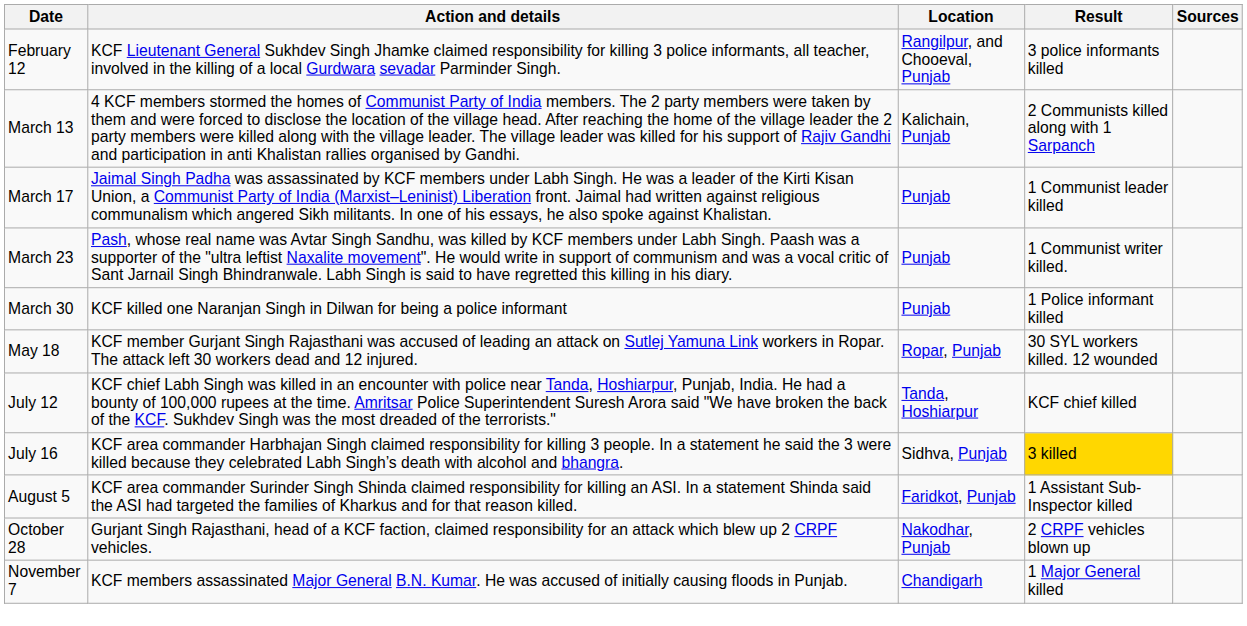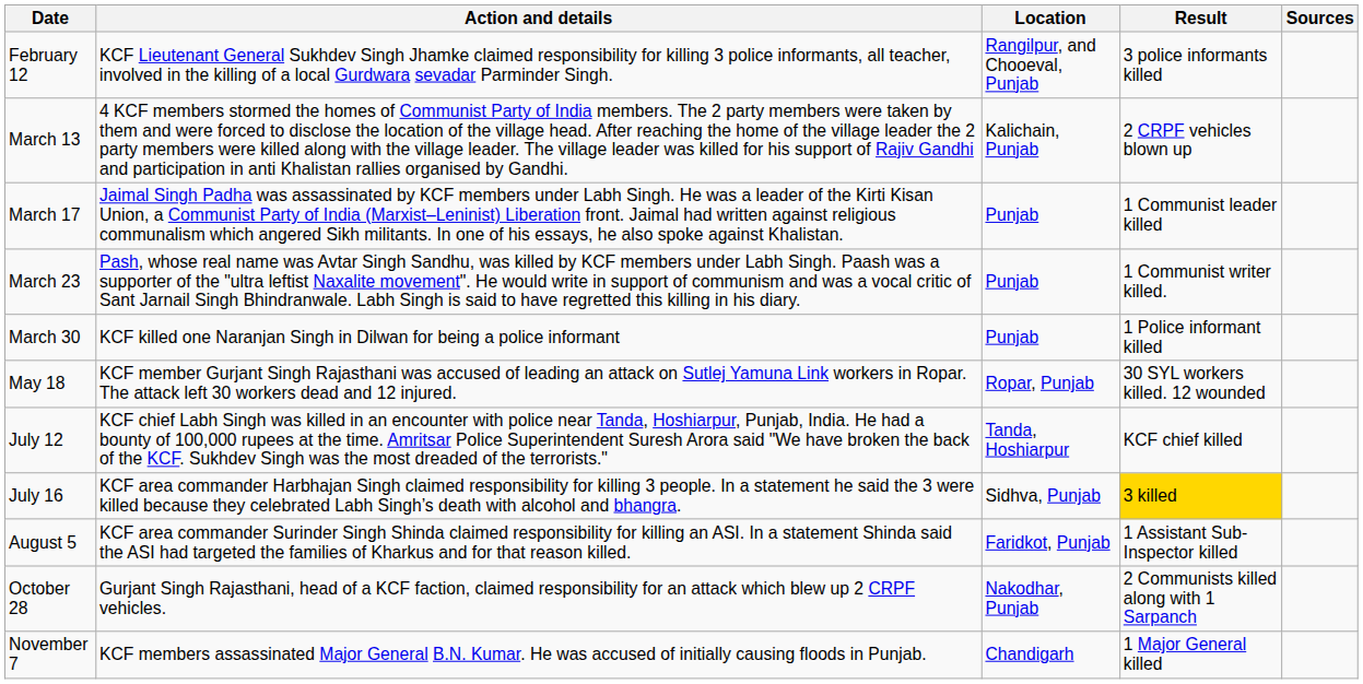March 13 | Result: 2 Communists killed along with 1 Sarpanch -> 2 CRPF vehicles blown up
October 28 | Result: 2 CRPF vehicles blown up -> 2 Communists killed along with 1 Sarpanch
